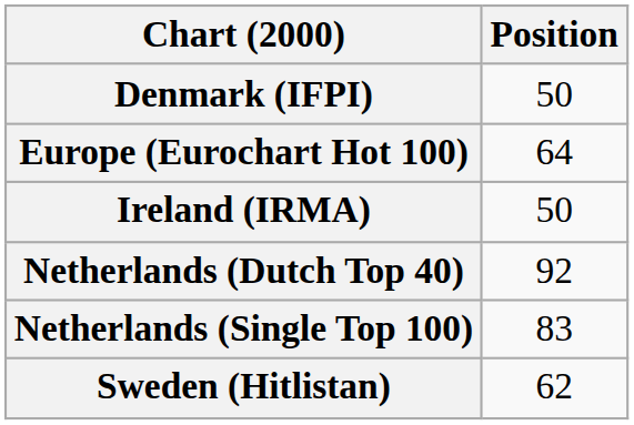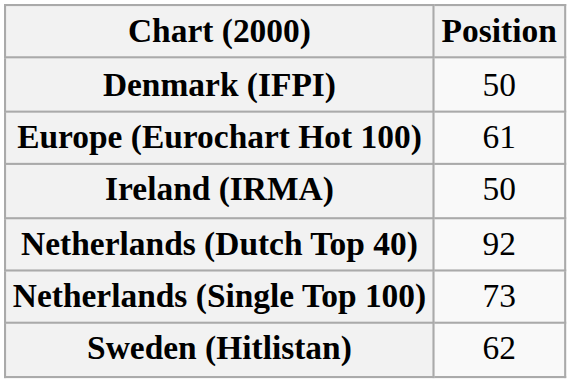Europe (Eurochart Hot 100) | Position: 64 -> 61
Netherlands (Single Top 100) | Position: 83 -> 73
